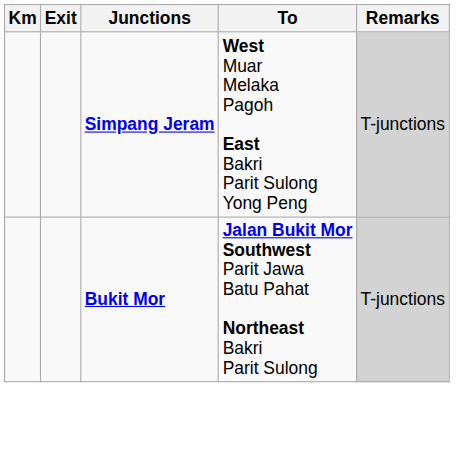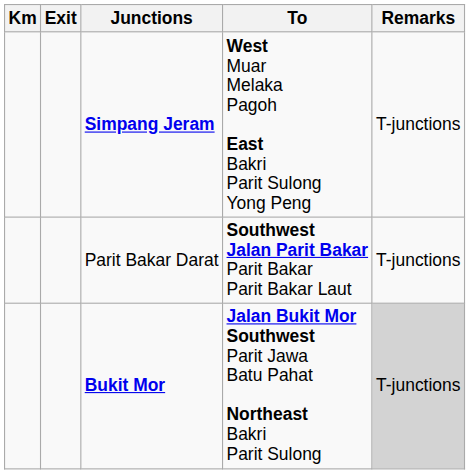Simpang Jeram | Remarks: lightgrey background -> no background
+ row: Parit Bakar Darat | Southwest Jalan Parit Bakar Parit Bakar Parit Bakar Laut | T-junctions
